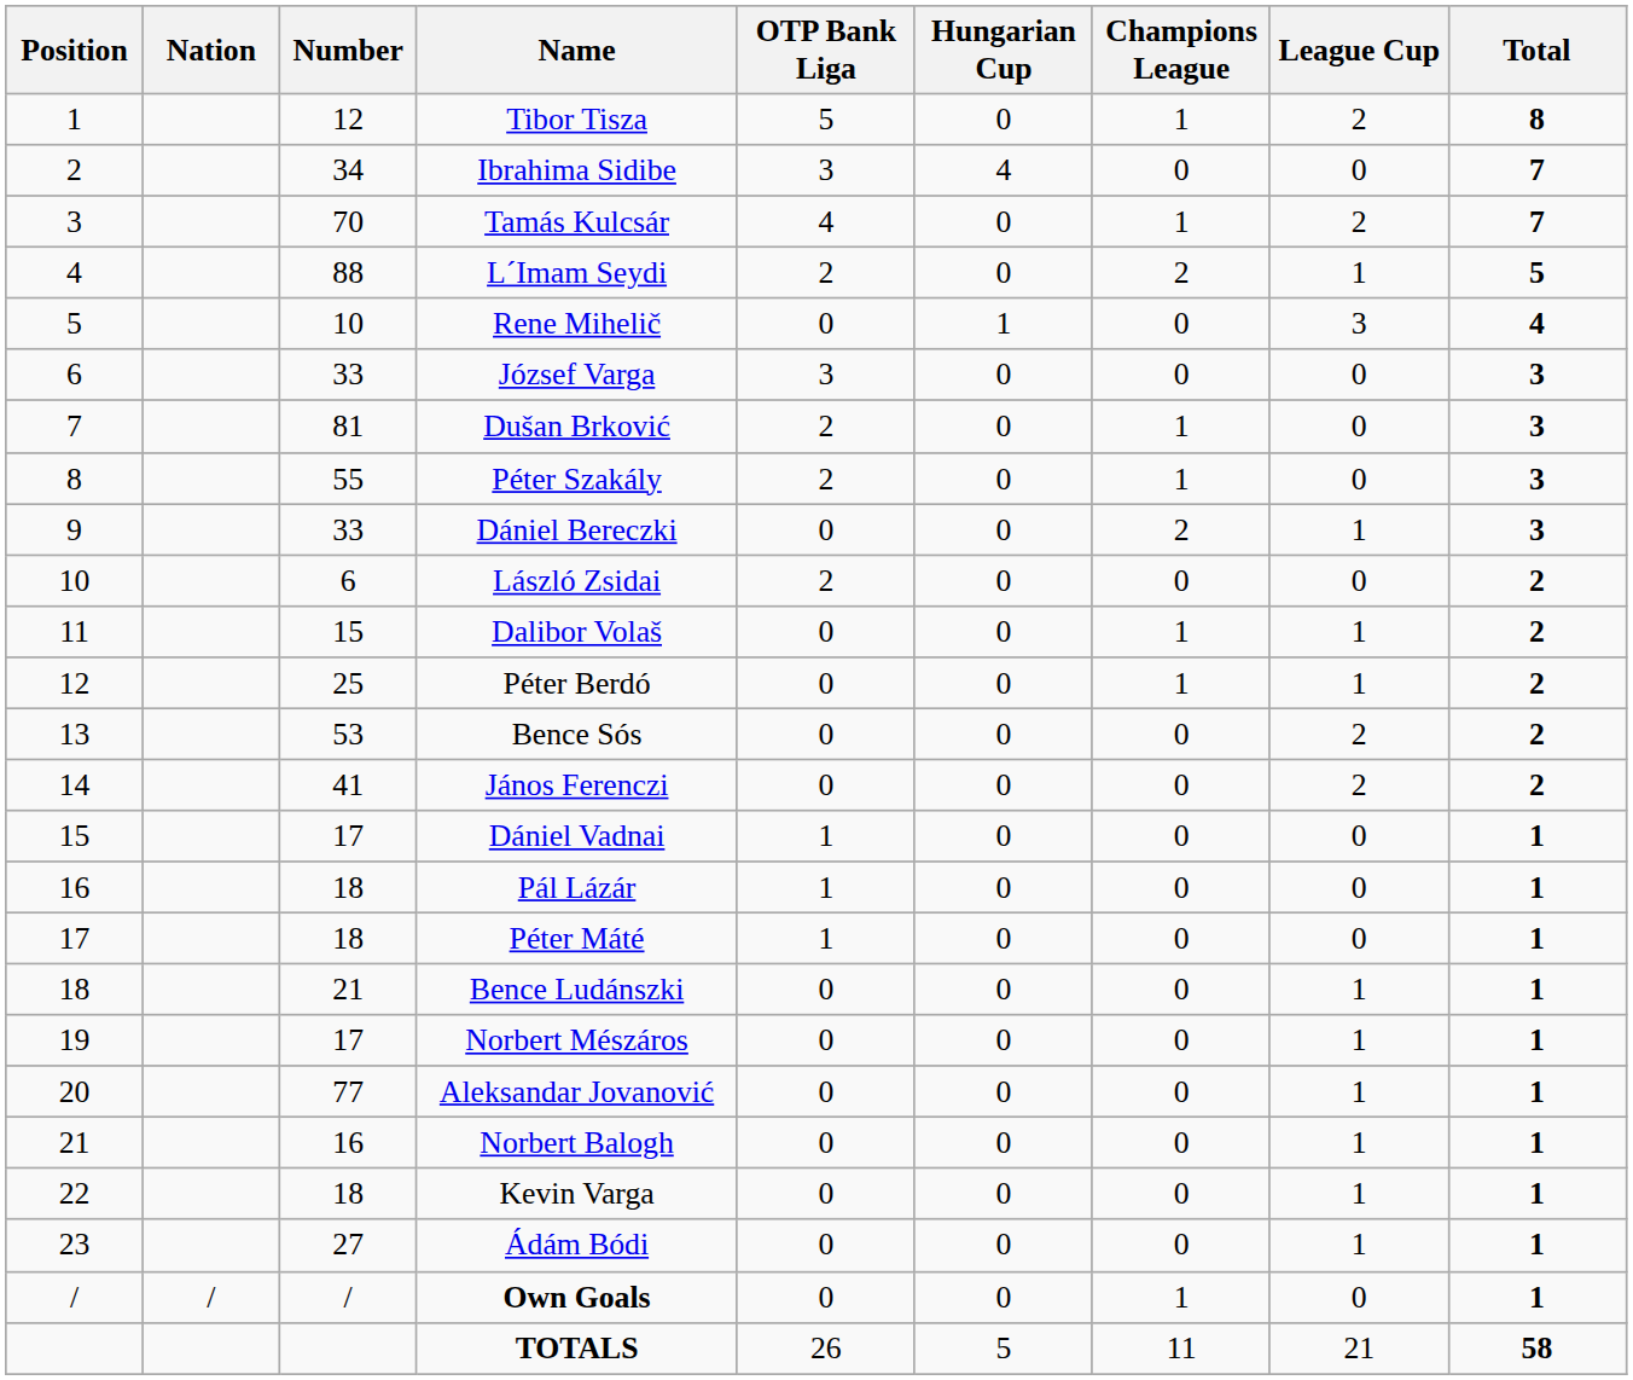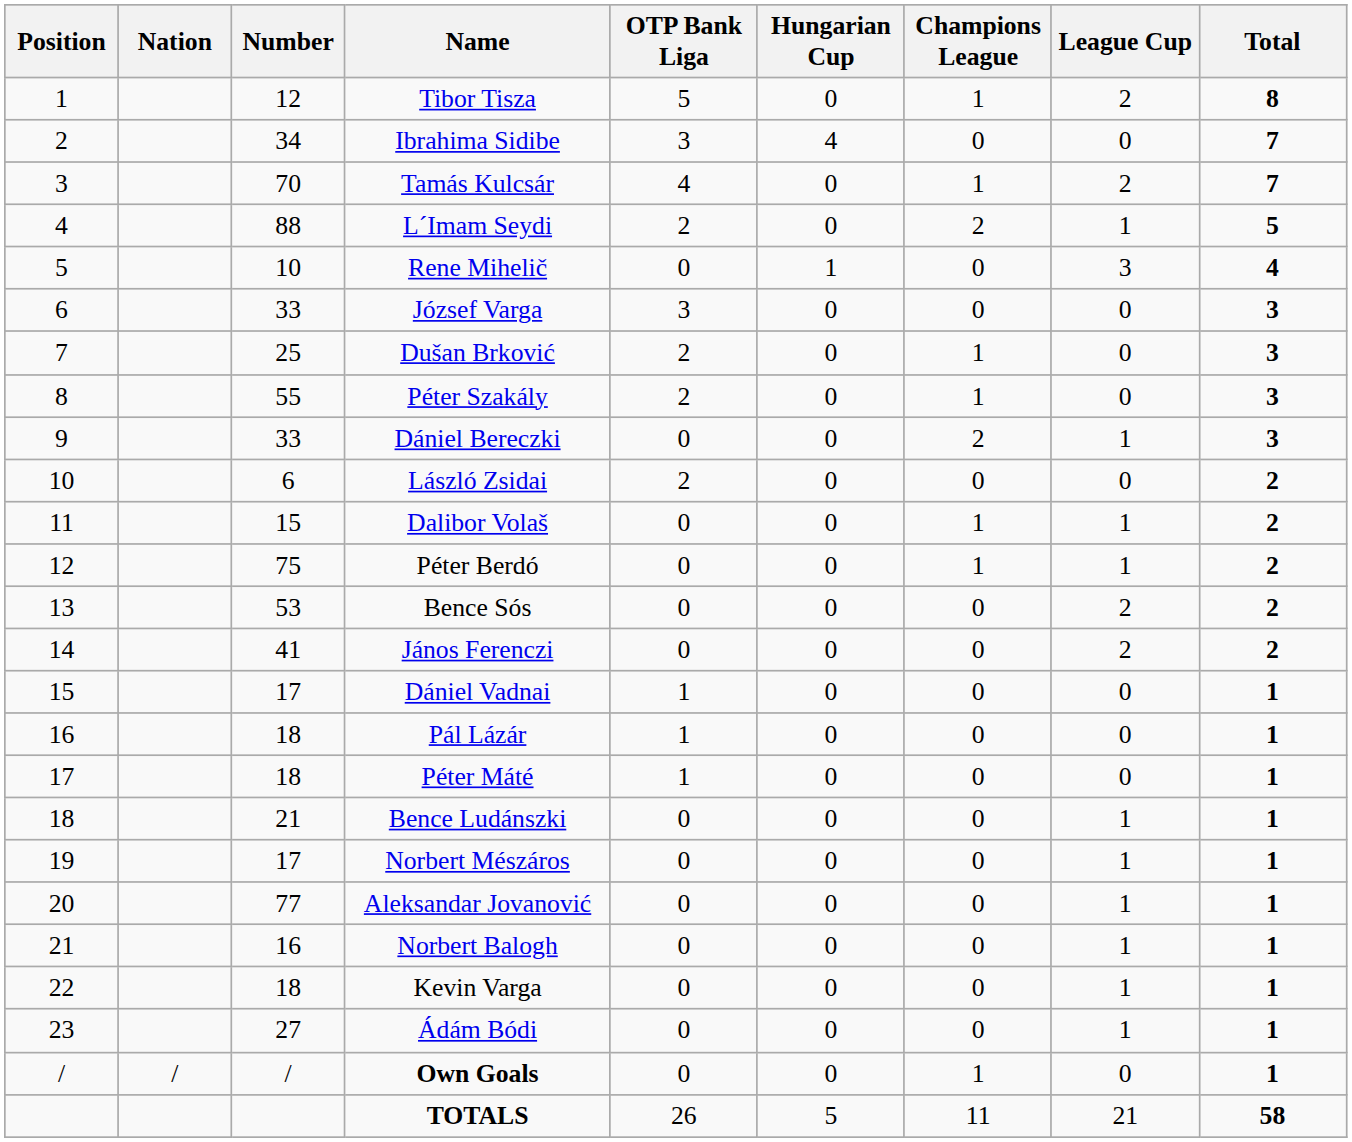Dušan Brković | Number: 81 -> 25
Péter Berdó | Number: 25 -> 75
